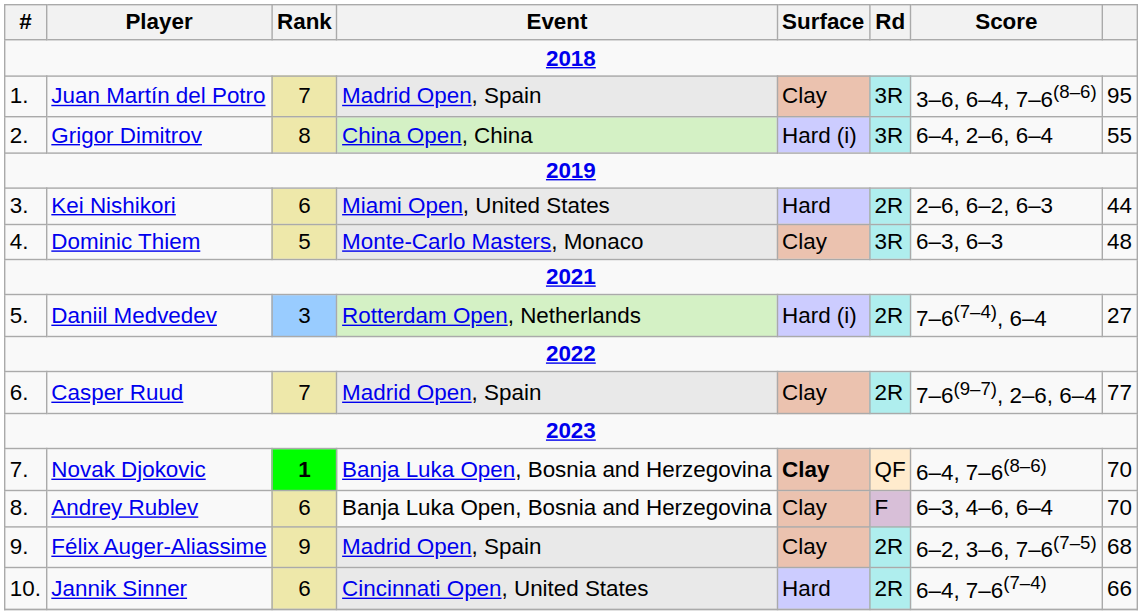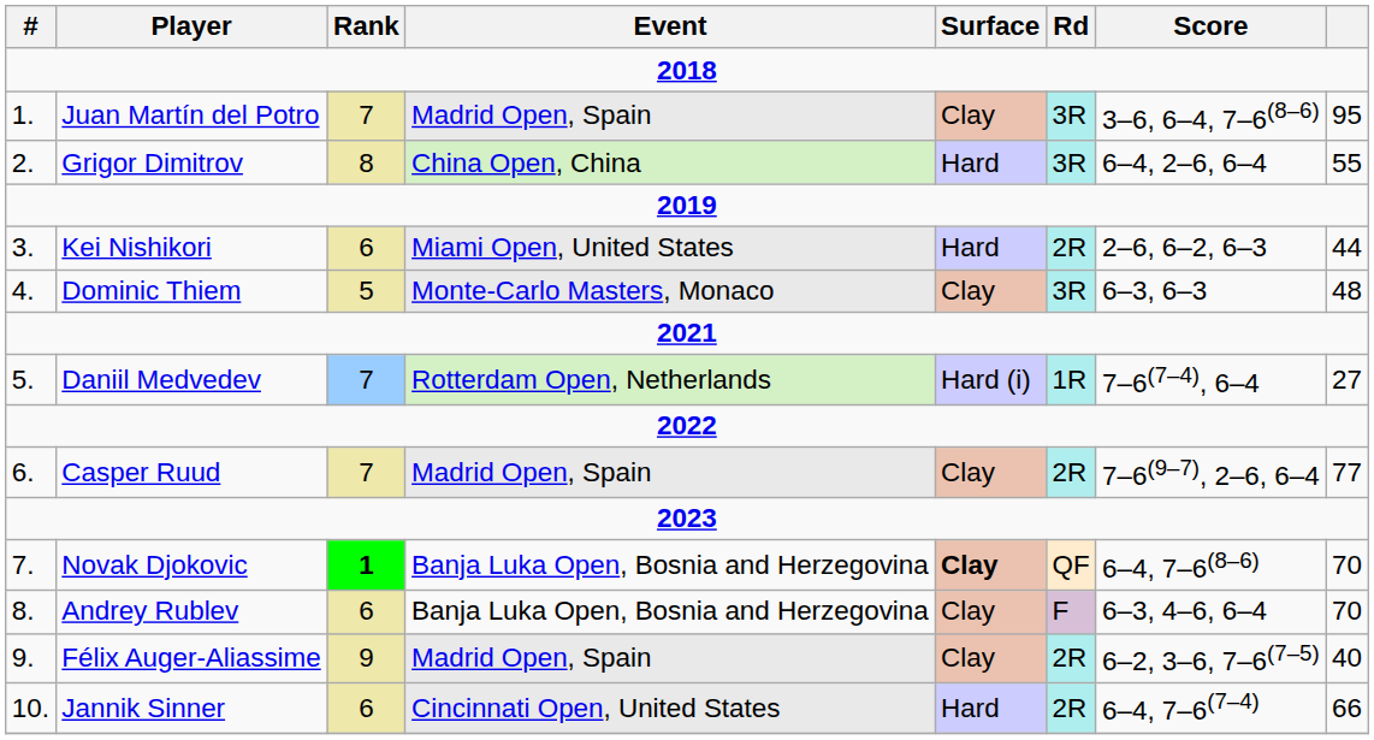Grigor Dimitrov | Surface: Hard (i) -> Hard
Daniil Medvedev | Rank: 3 -> 7
Daniil Medvedev | Rd: 2R -> 1R
Félix Auger-Aliassime | column 8: 68 -> 40
